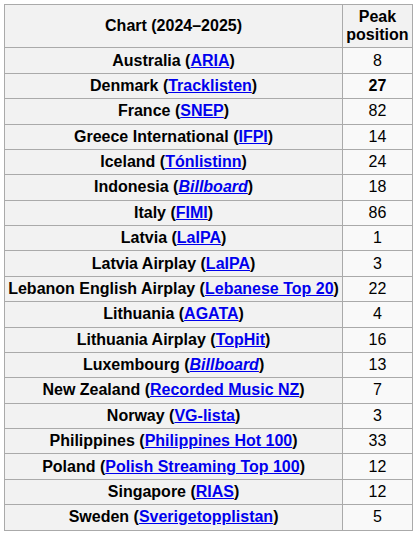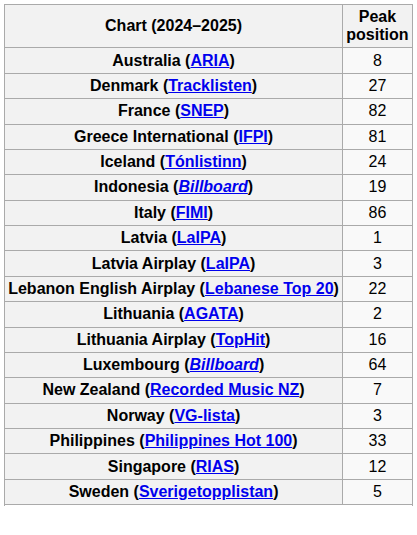Denmark (Tracklisten) | Peak position: bold -> normal
Greece International (IFPI) | Peak position: 14 -> 81
Indonesia (Billboard) | Peak position: 18 -> 19
Lithuania (AGATA) | Peak position: 4 -> 2
Luxembourg (Billboard) | Peak position: 13 -> 64
- row: Poland (Polish Streaming Top 100) | 12
